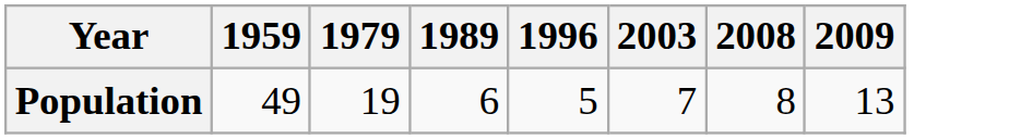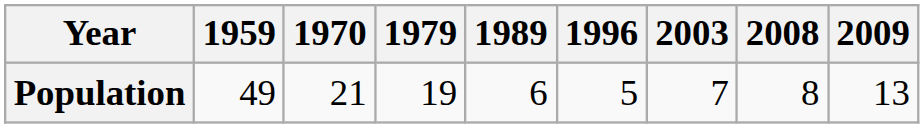+ column: 1970 | 21
